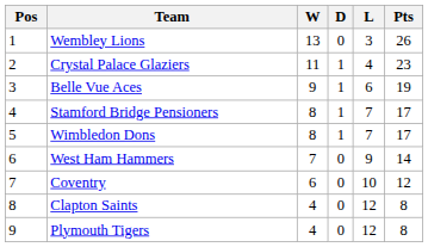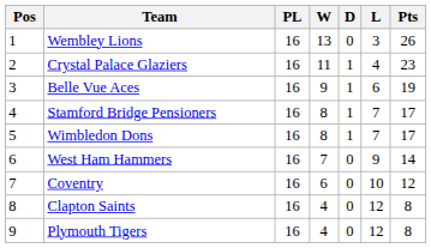+ column: PL | 16 | 16 | 16 | 16 | 16 | 16 | 16 | 16 | 16
